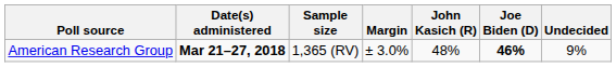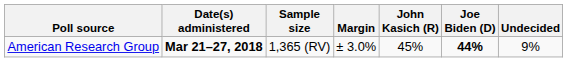American Research Group | John Kasich (R): 48% -> 45%
American Research Group | Joe Biden (D): 46% -> 44%
